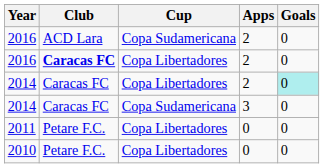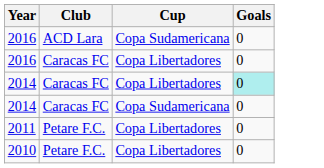- column: Apps | 2 | 2 | 2 | 3 | 0 | 0
2016 / Copa Libertadores | Club: bold -> normal
